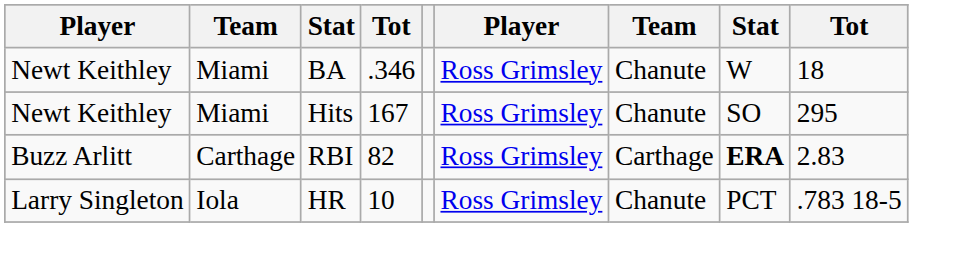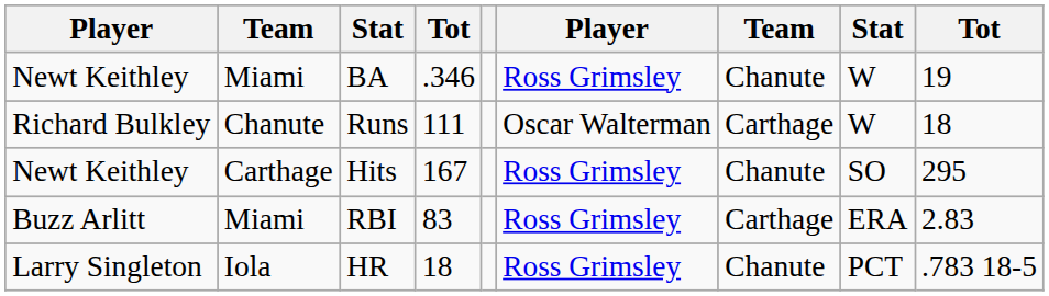BA | column 9: 18 -> 19
+ row: Richard Bulkley | Chanute | Runs | 111 | Oscar Walterman | Carthage | W | 18
Hits | column 2: Miami -> Carthage
RBI | column 2: Carthage -> Miami
RBI | column 4: 82 -> 83
RBI | column 8: bold -> normal
HR | column 4: 10 -> 18
